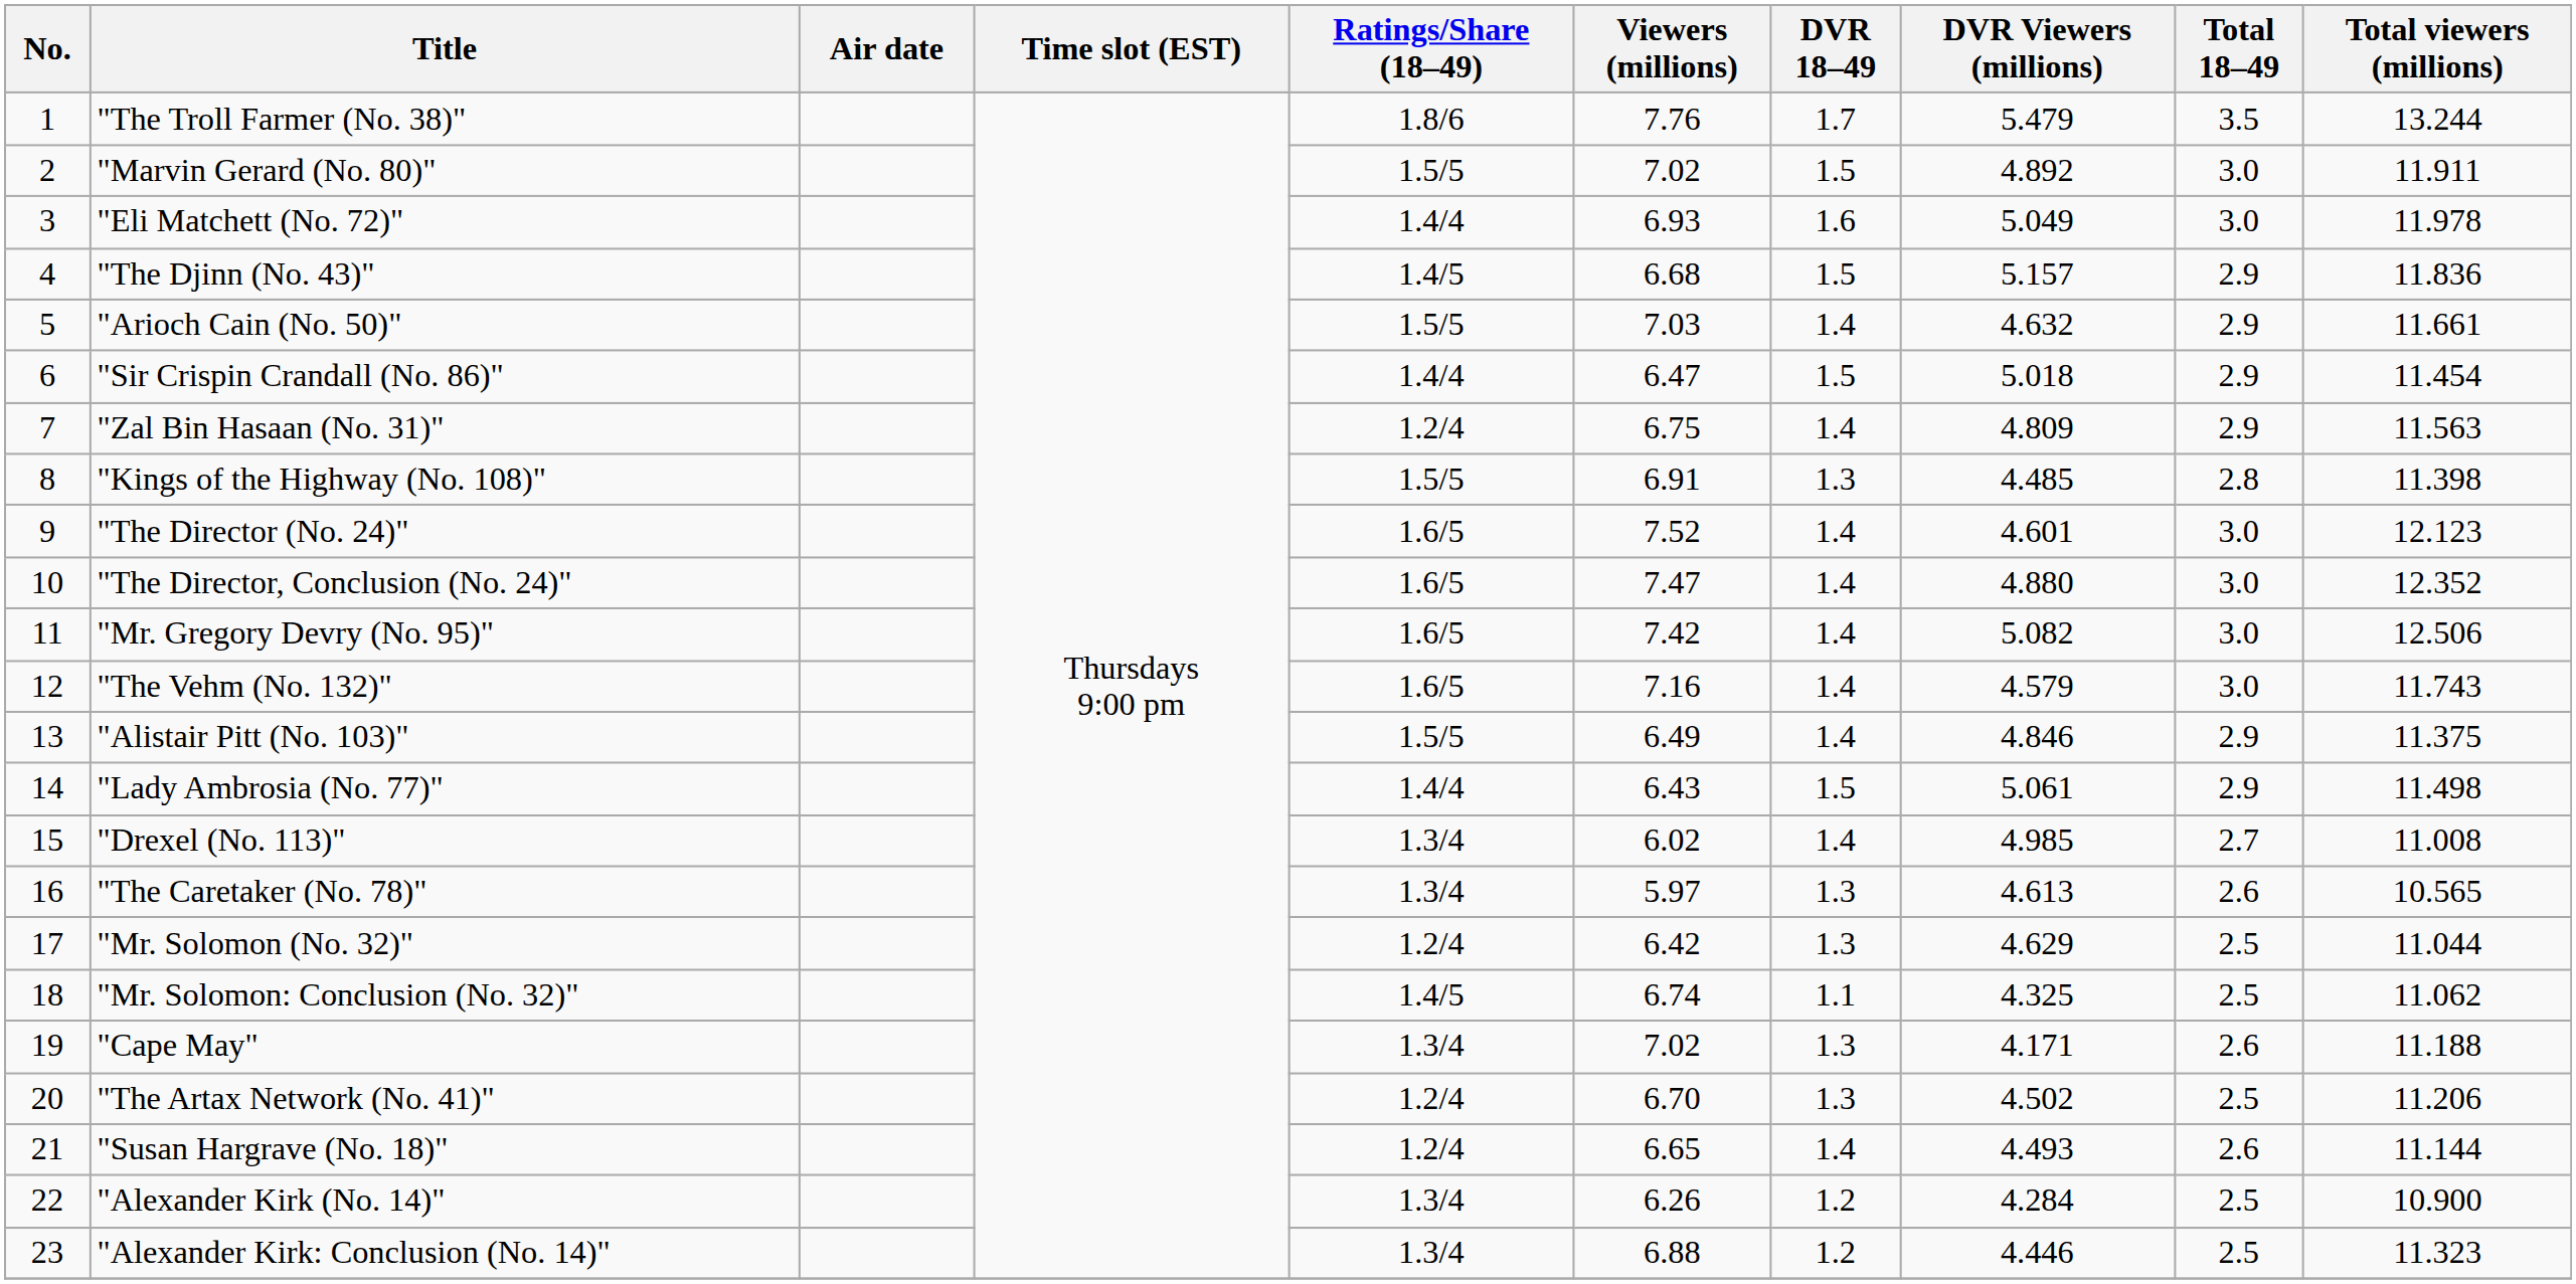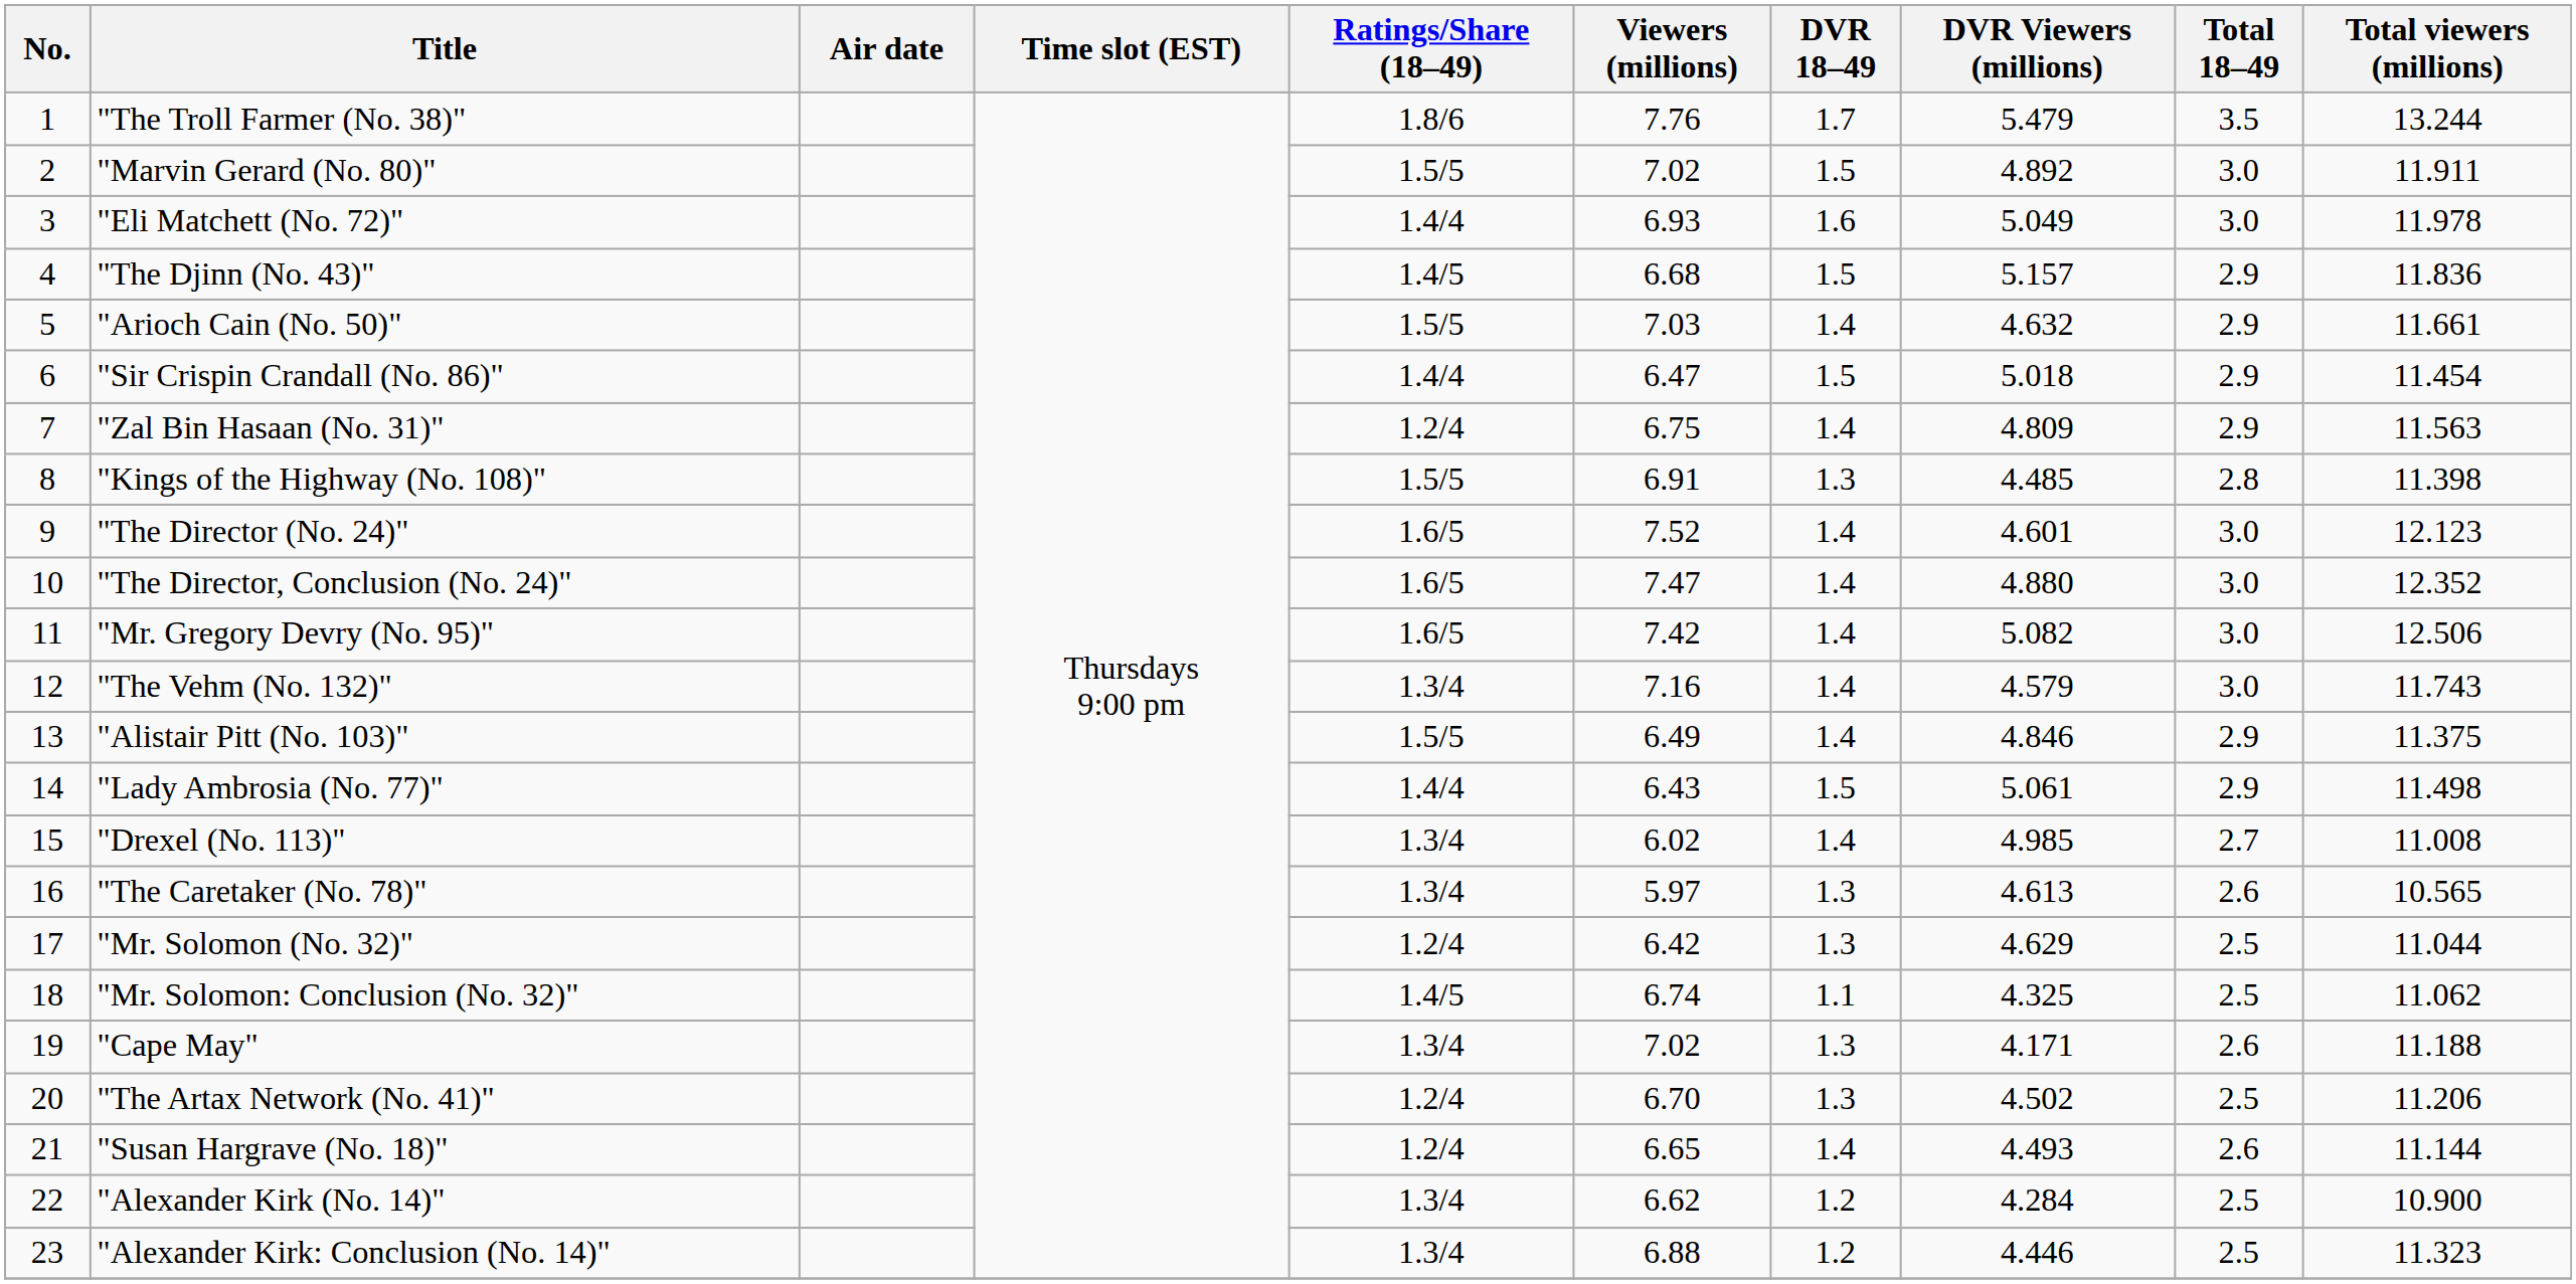"The Vehm (No. 132)" | Ratings/Share (18–49): 1.6/5 -> 1.3/4
"Alexander Kirk (No. 14)" | Viewers (millions): 6.26 -> 6.62
